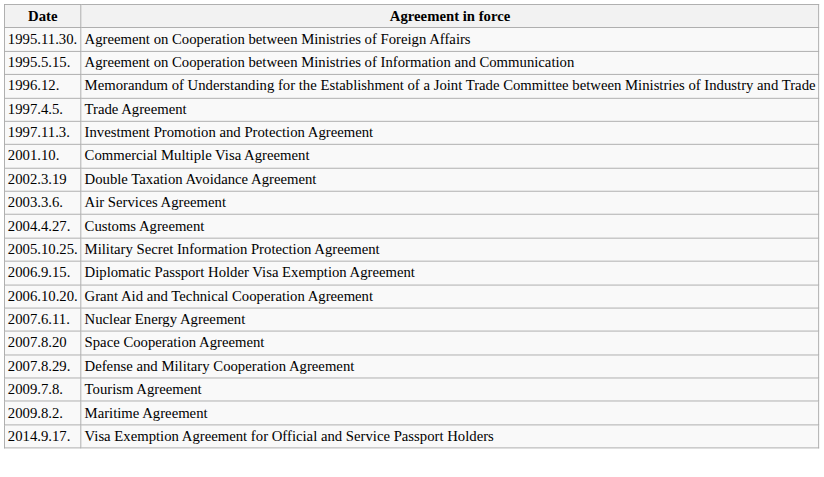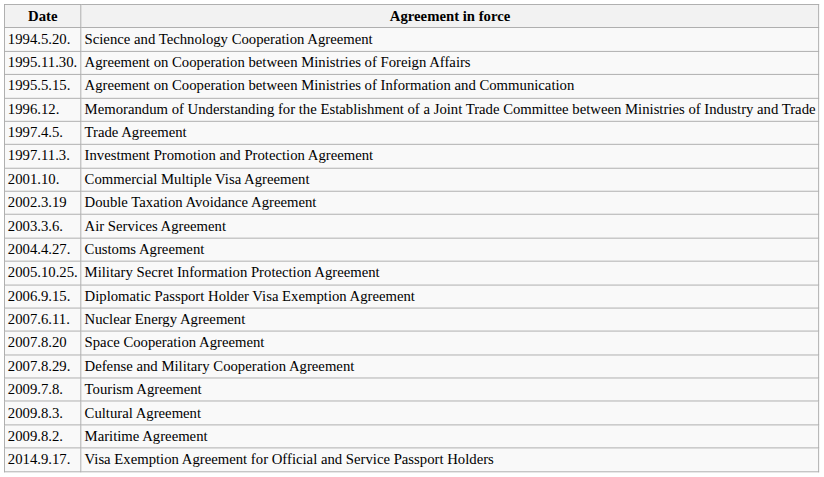+ row: 1994.5.20. | Science and Technology Cooperation Agreement
- row: 2006.10.20. | Grant Aid and Technical Cooperation Agreement
+ row: 2009.8.3. | Cultural Agreement
